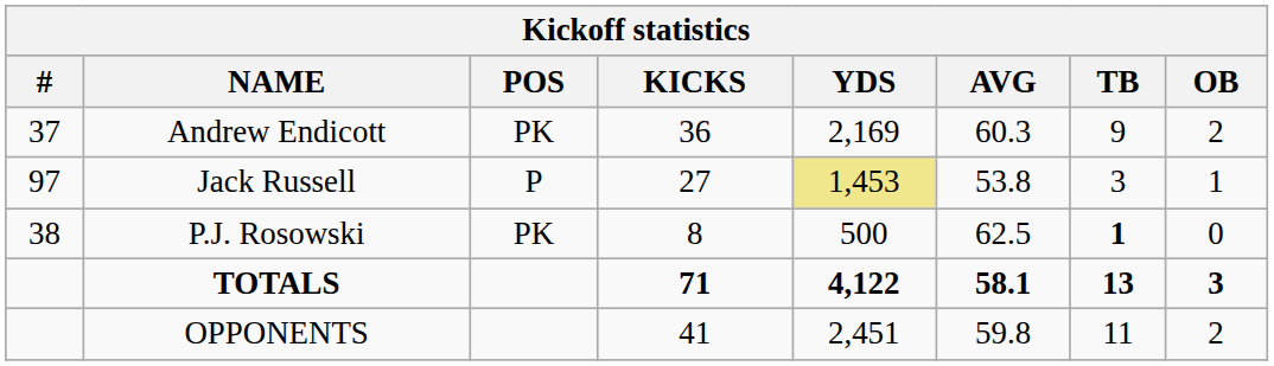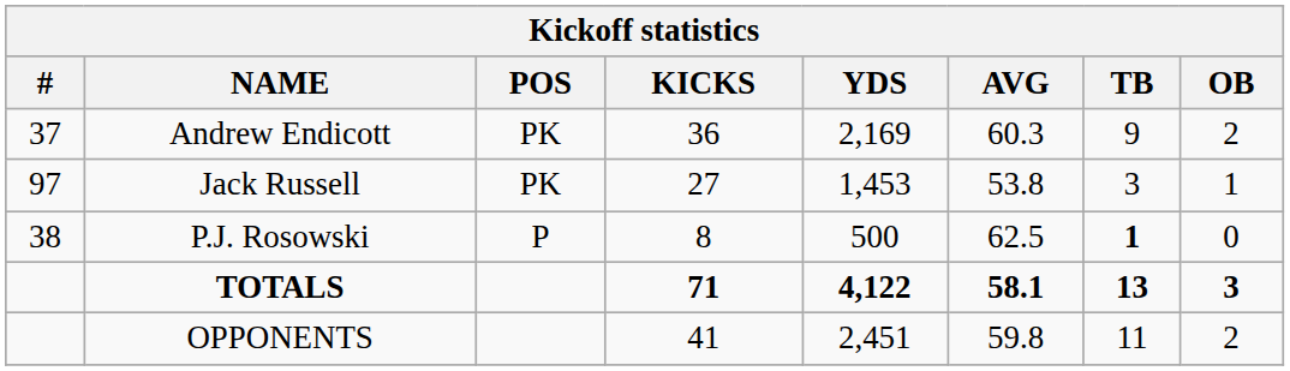Jack Russell | POS: P -> PK
Jack Russell | YDS: khaki background -> no background
P.J. Rosowski | POS: PK -> P
